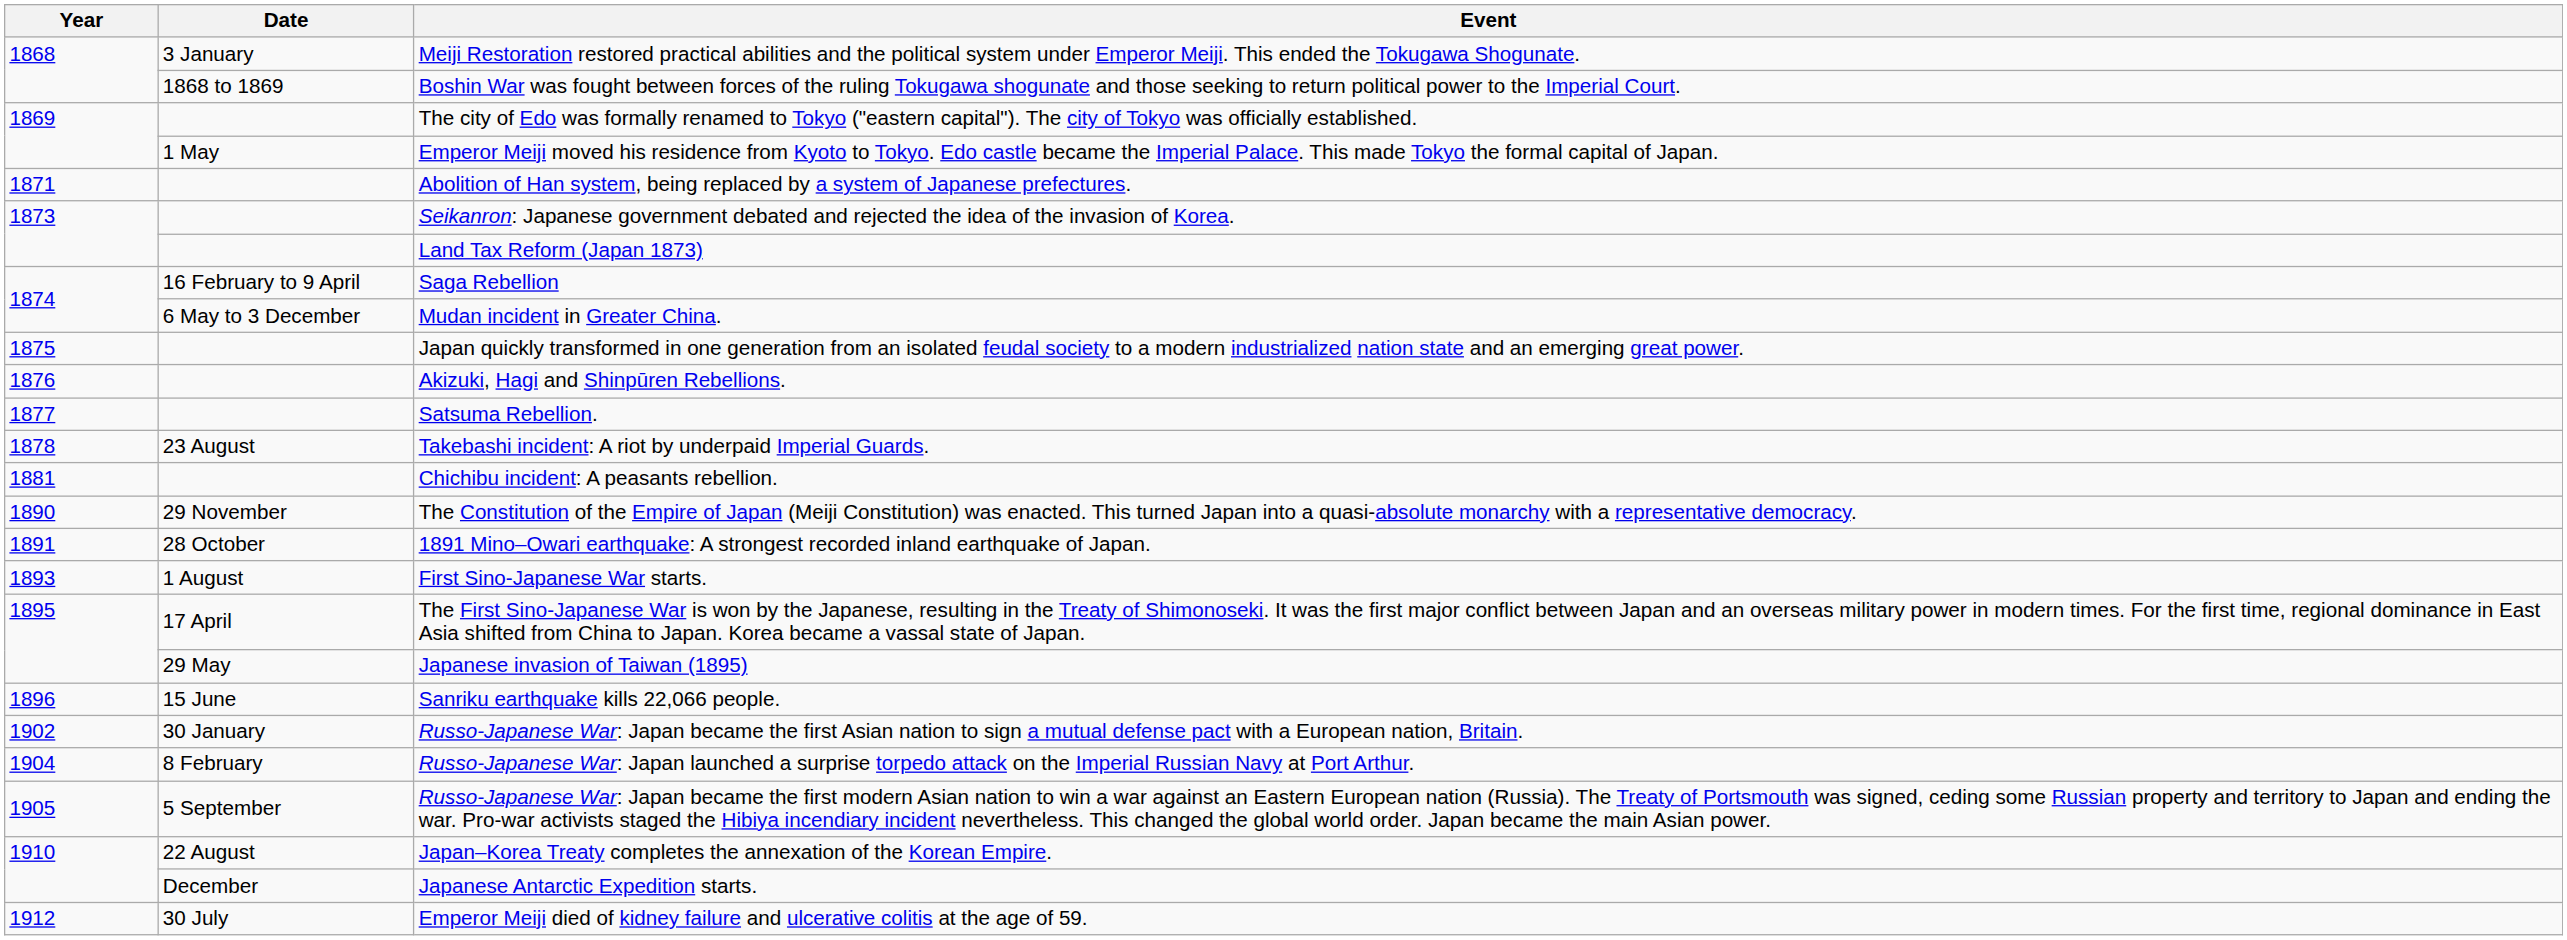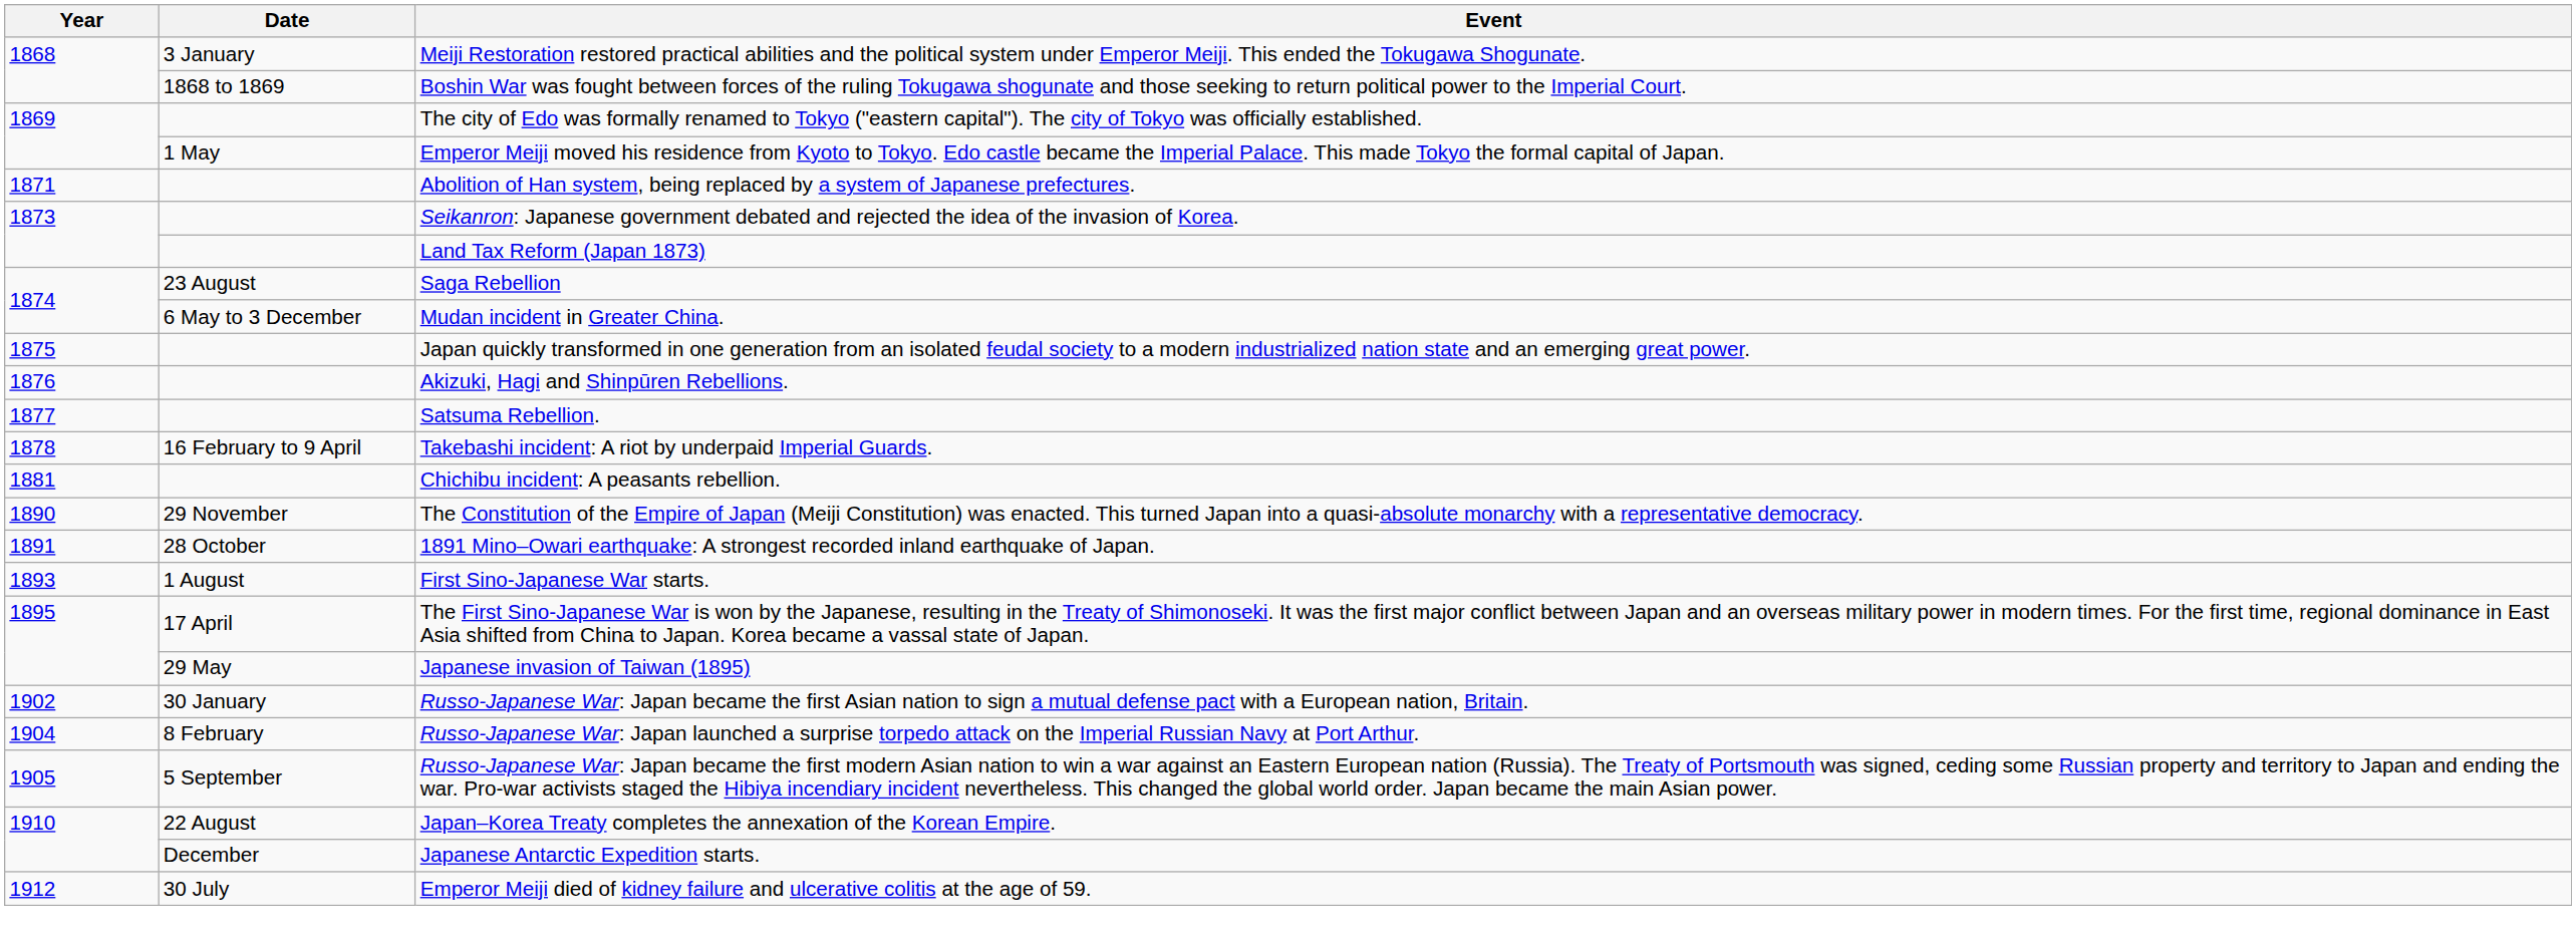Saga Rebellion | Date: 16 February to 9 April -> 23 August
Takebashi incident: A riot by underpaid Imperial Guards. | Date: 23 August -> 16 February to 9 April
- row: 1896 | 15 June | Sanriku earthquake kills 22,066 people.
